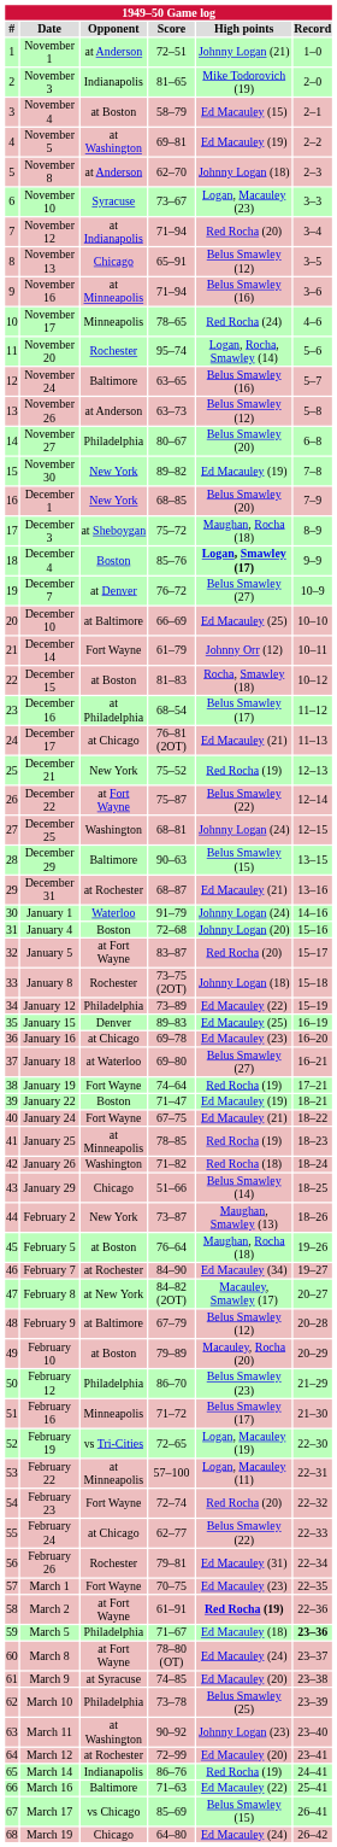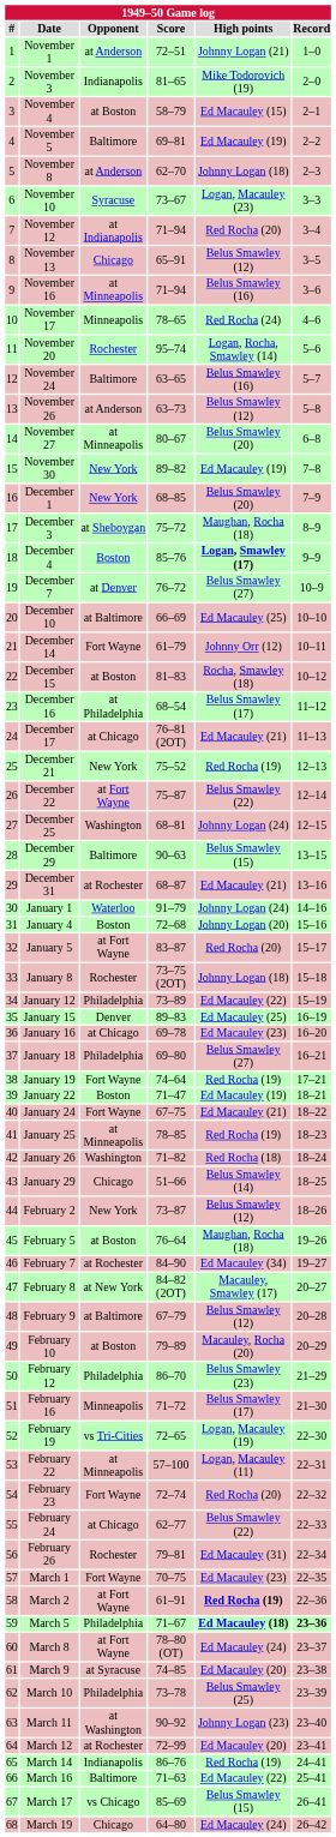November 5 | Opponent: at Washington -> Baltimore
November 27 | Opponent: Philadelphia -> at Minneapolis
January 18 | Opponent: at Waterloo -> Philadelphia
February 2 | High points: Maughan, Smawley (13) -> Belus Smawley (12)
March 5 | High points: normal -> bold
